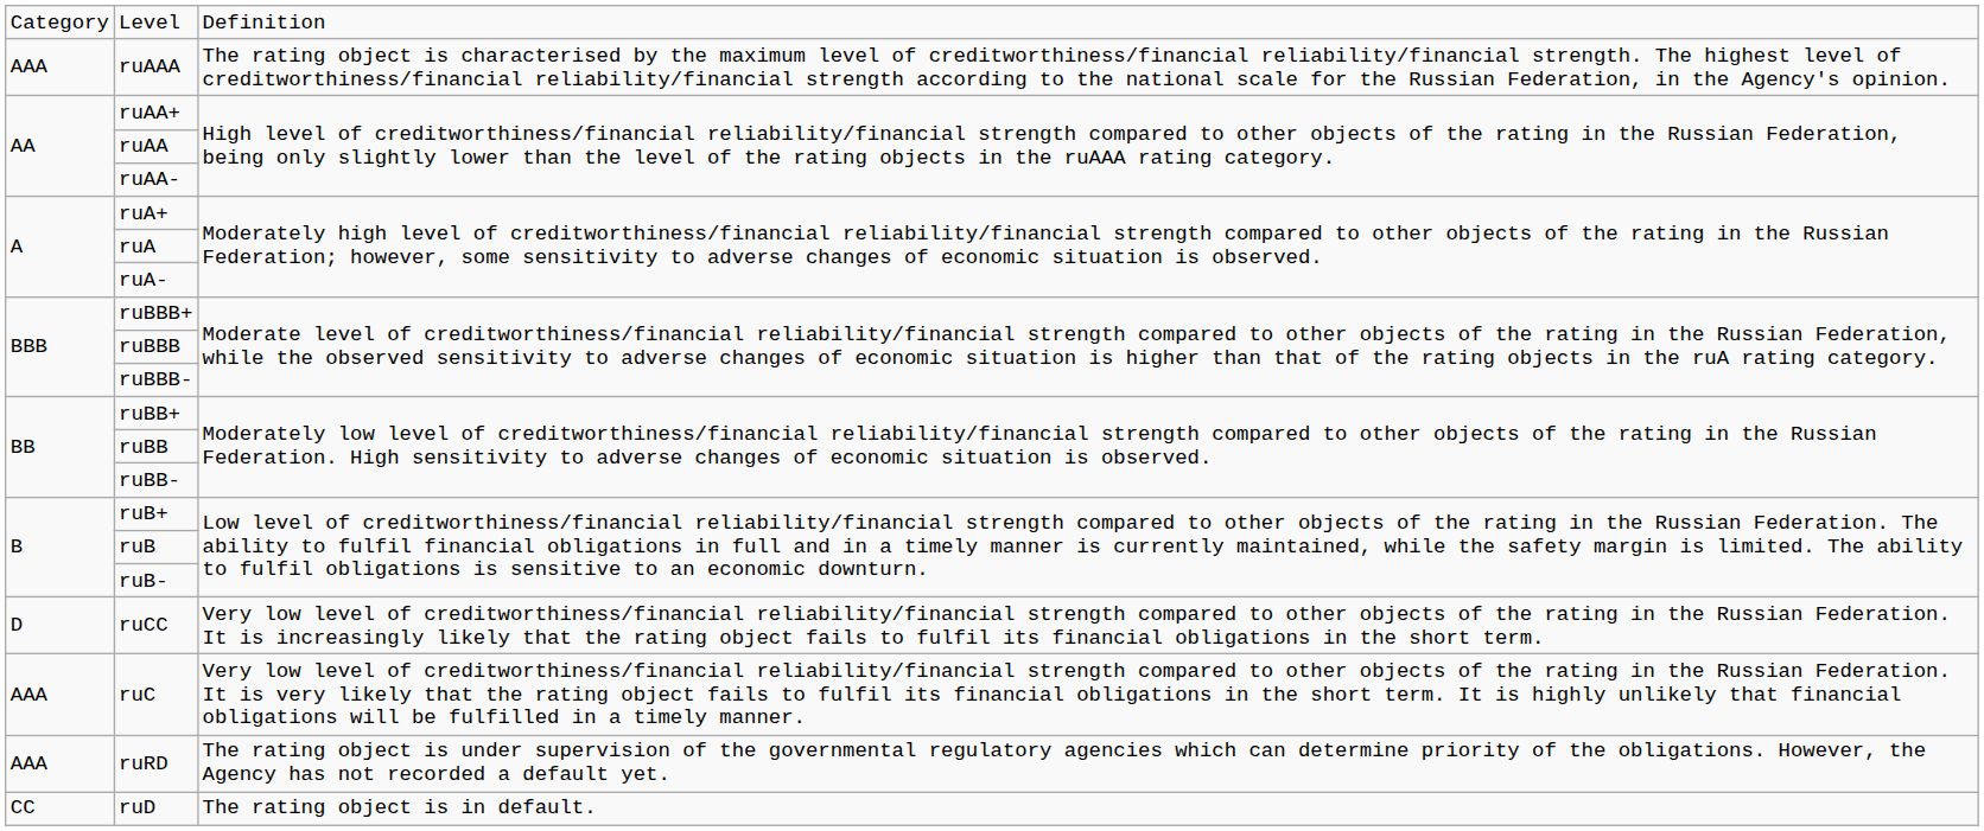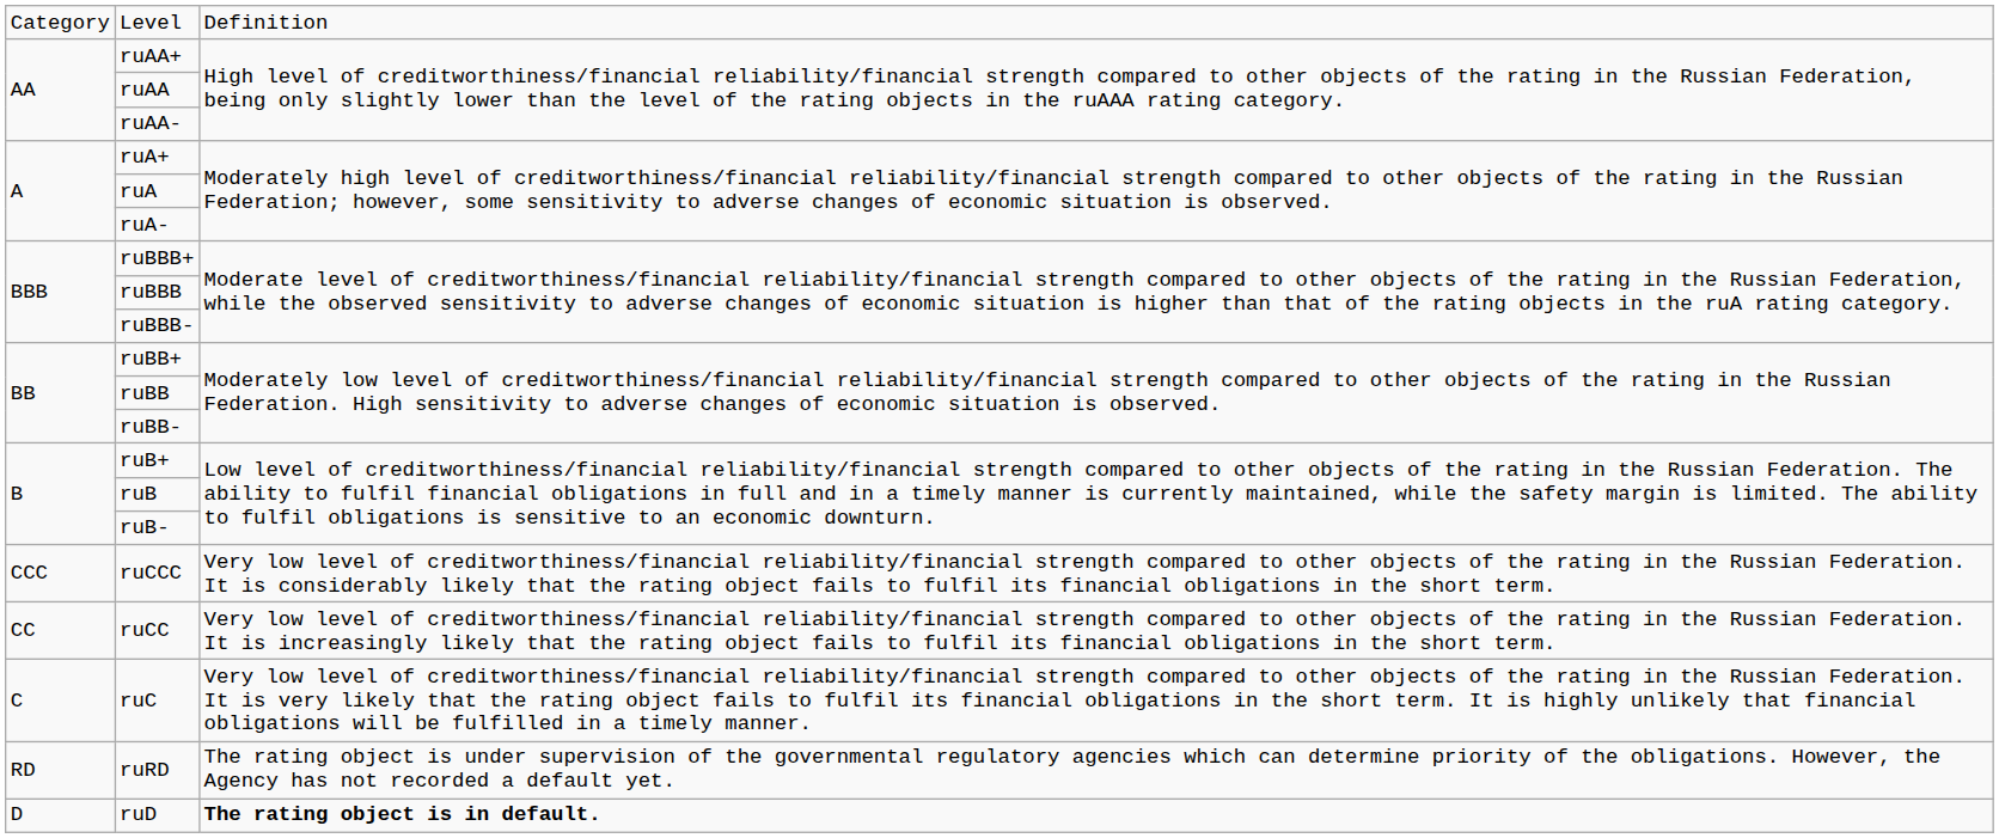- row: AAA | ruAAA | The rating object is characterised by the maximum level of creditworthiness/financial reliability/financial strength. The highest level of creditworthiness/financial reliability/financial strength according to the national scale for the Russian Federation, in the Agency's opinion.
+ row: CCC | ruCCC | Very low level of creditworthiness/financial reliability/financial strength compared to other objects of the rating in the Russian Federation. It is considerably likely that the rating object fails to fulfil its financial obligations in the short term.
ruCC | column 1: D -> CC
ruC | column 1: AAA -> C
ruRD | column 1: AAA -> RD
ruD | column 1: CC -> D
ruD | column 3: normal -> bold
